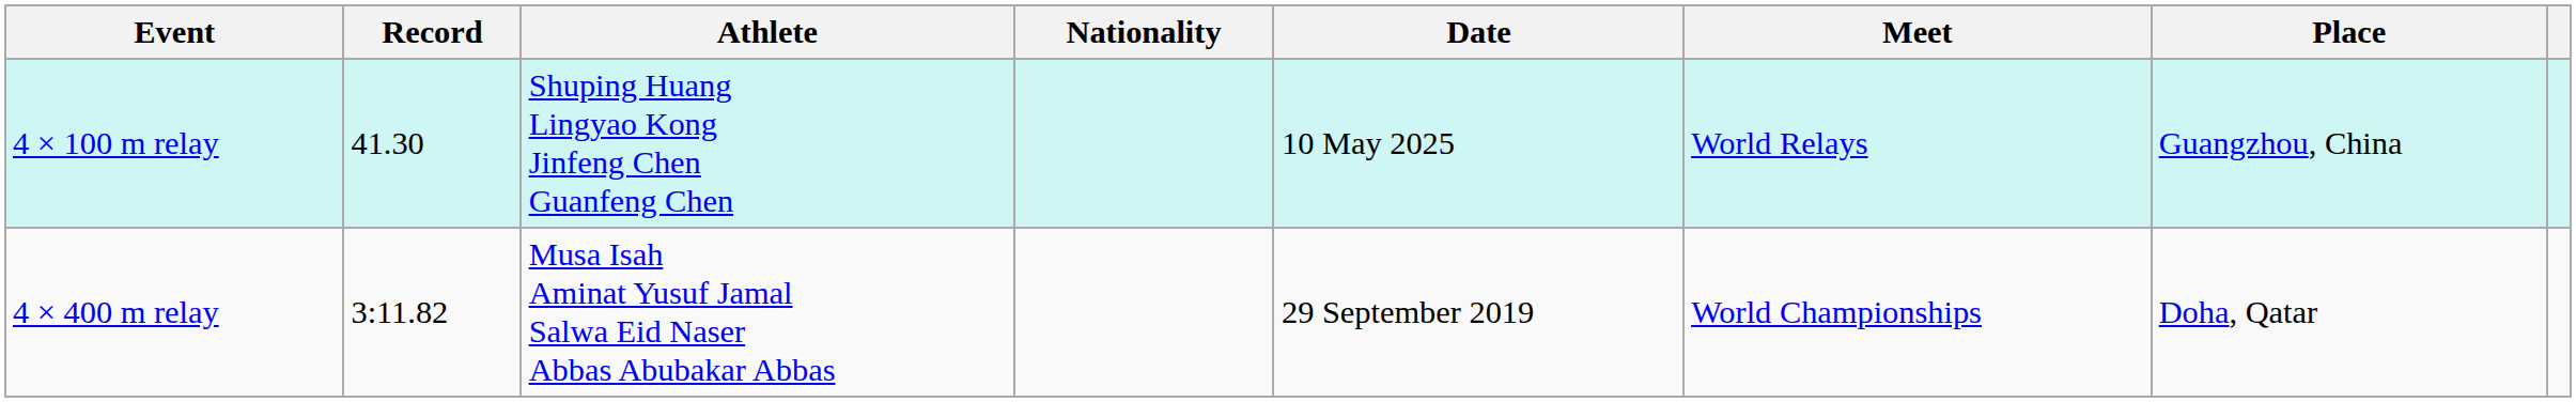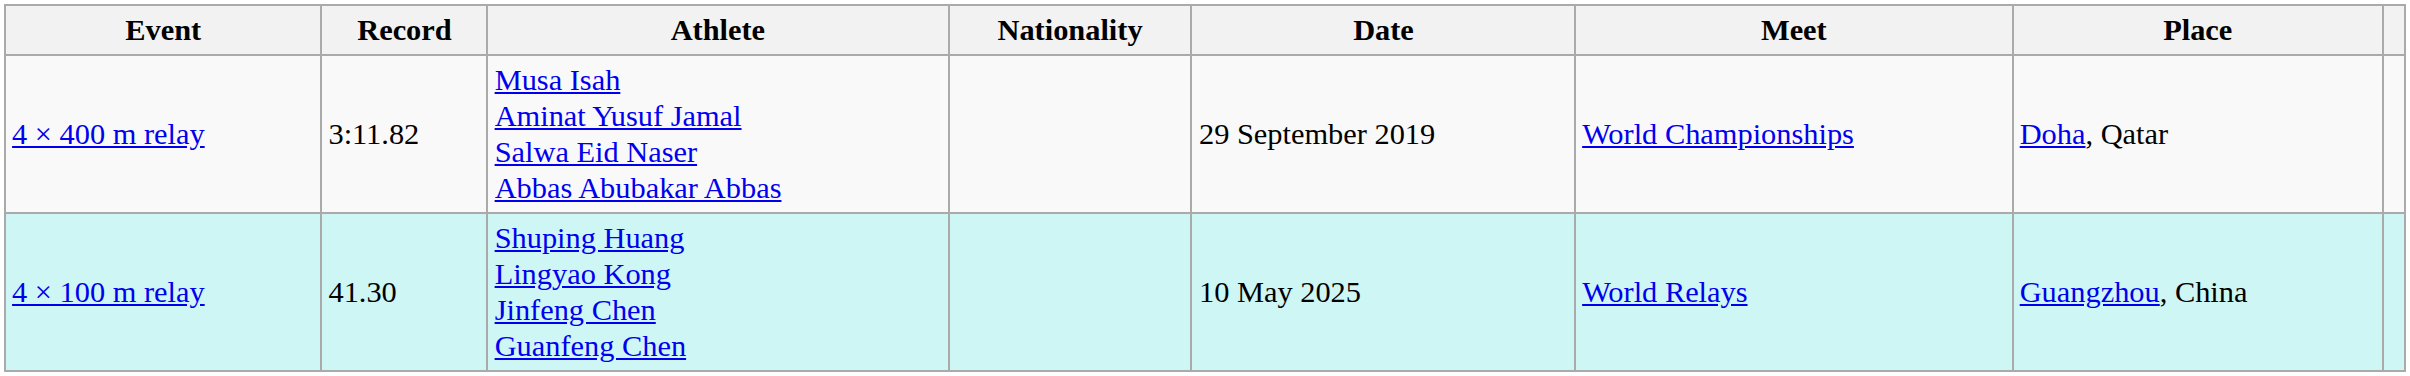rows swapped: 4 × 100 m relay <-> 4 × 400 m relay
